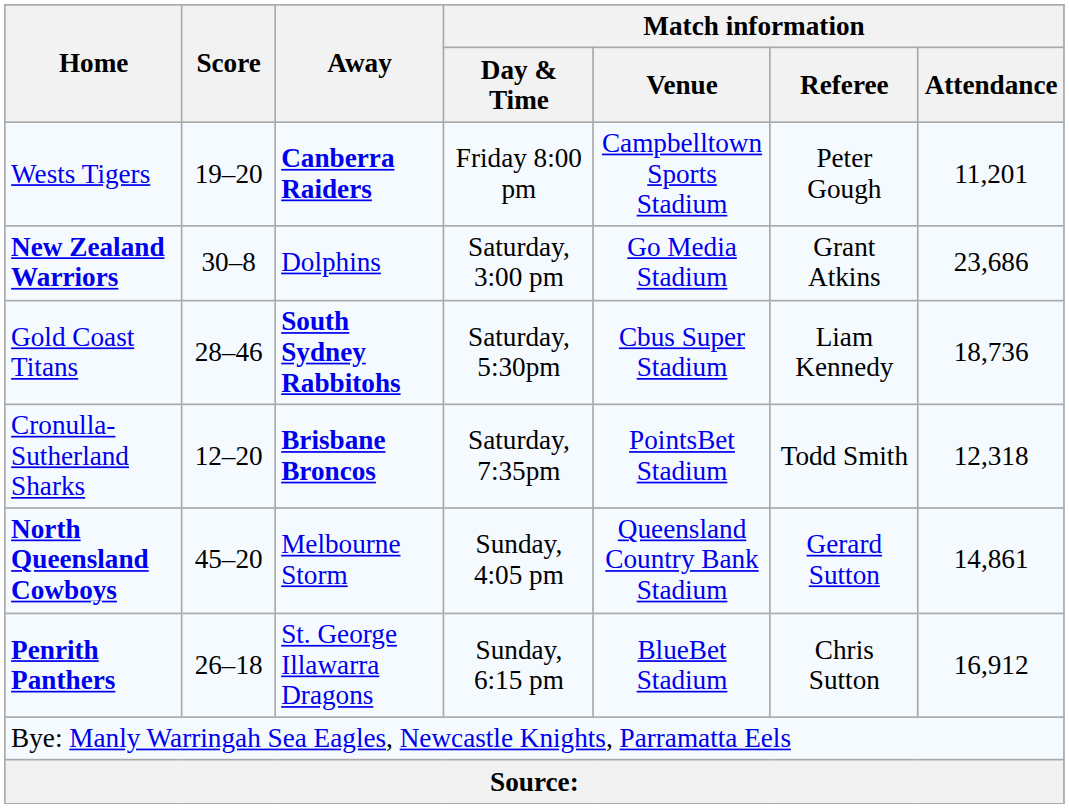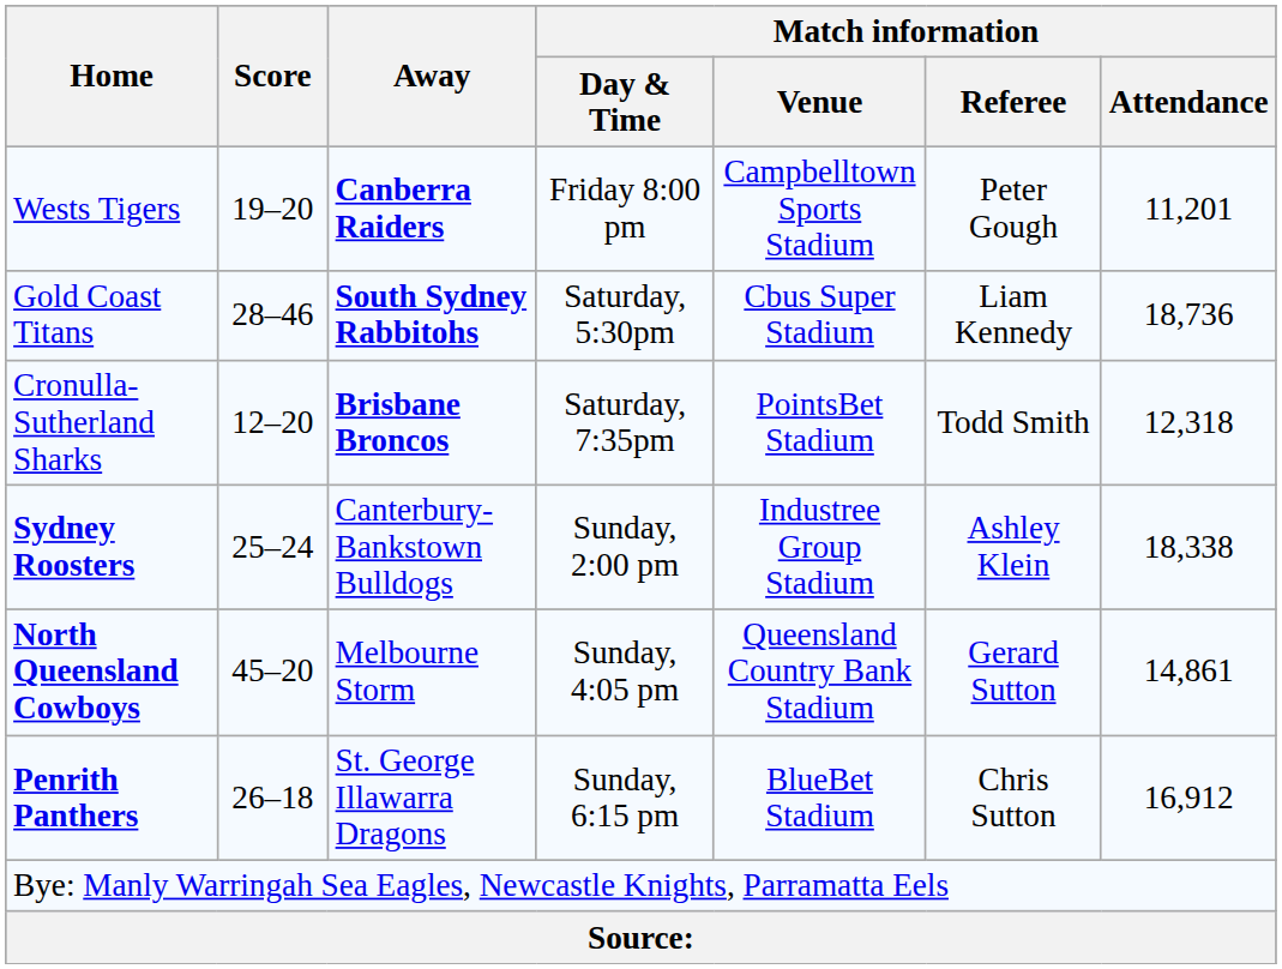- row: New Zealand Warriors | 30–8 | Dolphins | Saturday, 3:00 pm | Go Media Stadium | Grant Atkins | 23,686
+ row: Sydney Roosters | 25–24 | Canterbury-Bankstown Bulldogs | Sunday, 2:00 pm | Industree Group Stadium | Ashley Klein | 18,338
